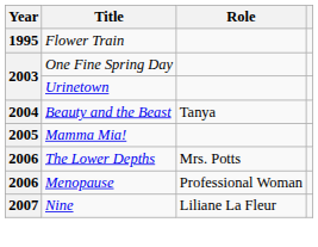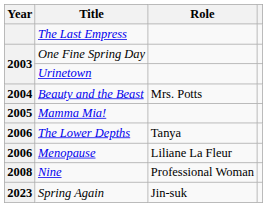- row: 1995 | Flower Train
+ row: The Last Empress
Beauty and the Beast | Role: Tanya -> Mrs. Potts
The Lower Depths | Role: Mrs. Potts -> Tanya
Menopause | Role: Professional Woman -> Liliane La Fleur
Nine | Year: 2007 -> 2008
Nine | Role: Liliane La Fleur -> Professional Woman
+ row: 2023 | Spring Again | Jin-suk
